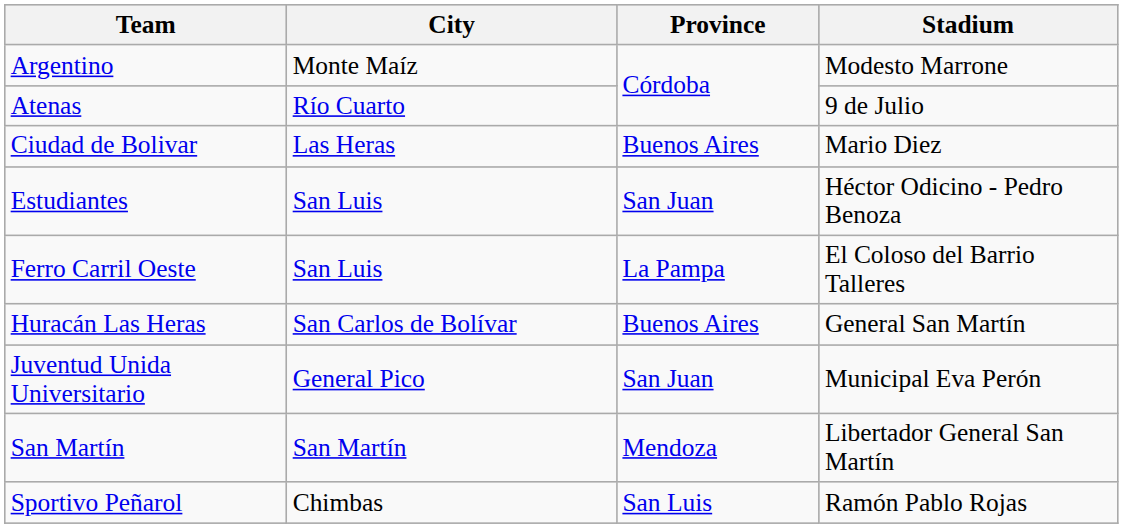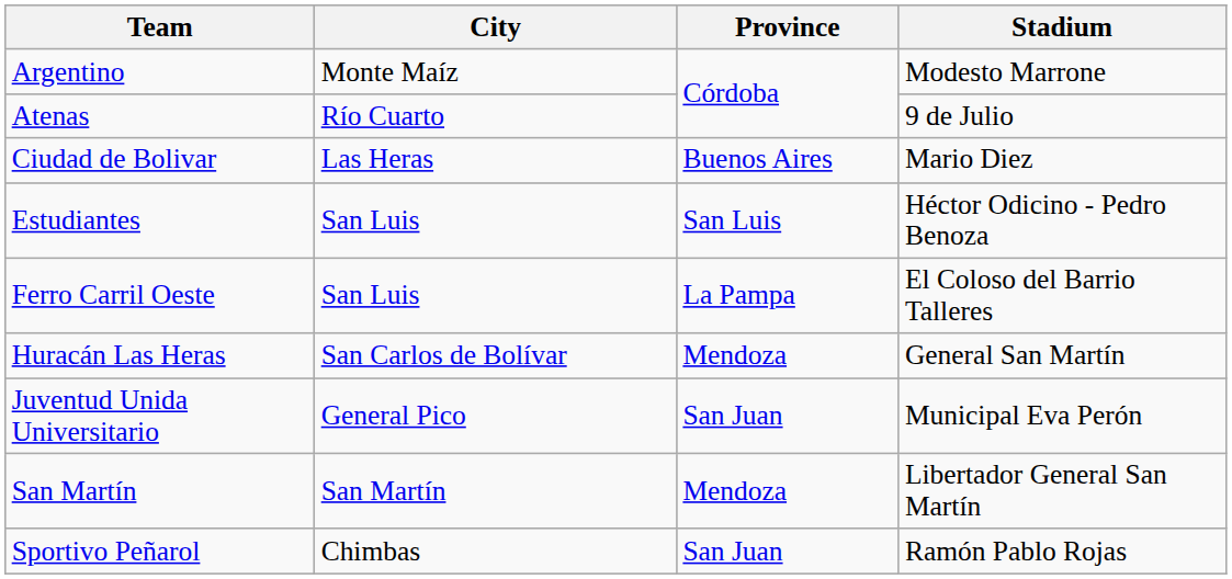Estudiantes | Province: San Juan -> San Luis
Huracán Las Heras | Province: Buenos Aires -> Mendoza
Sportivo Peñarol | Province: San Luis -> San Juan
